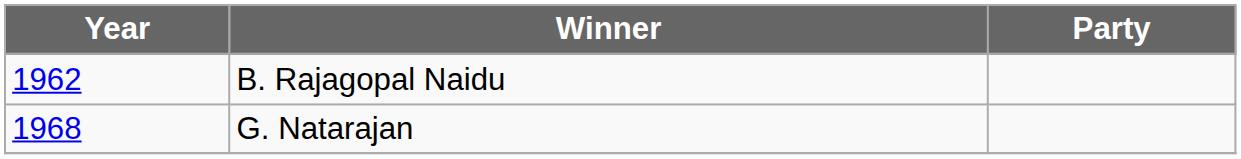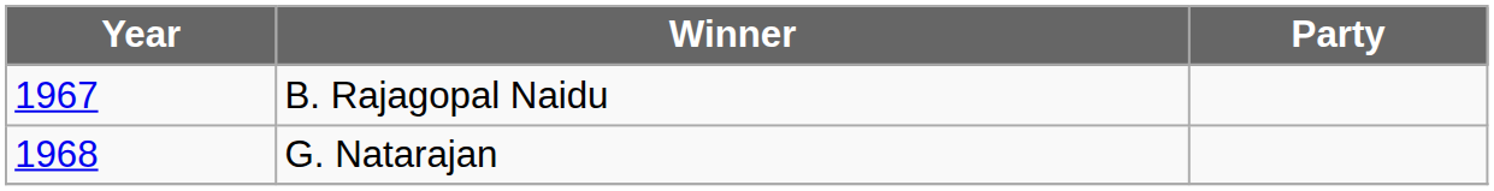B. Rajagopal Naidu | Year: 1962 -> 1967
